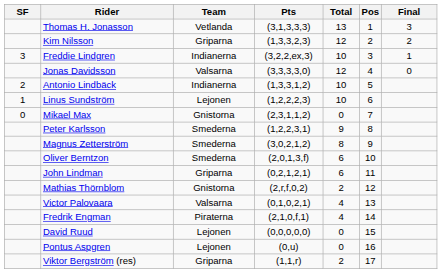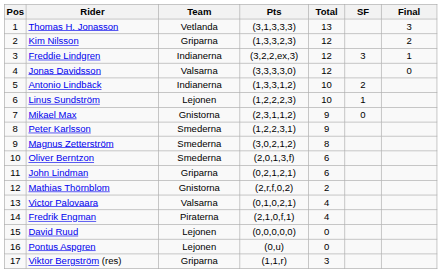columns swapped: Pos <-> SF
Freddie Lindgren | Total: 10 -> 12
Mikael Max | Total: 0 -> 9
Viktor Bergström (res) | Total: 2 -> 3
